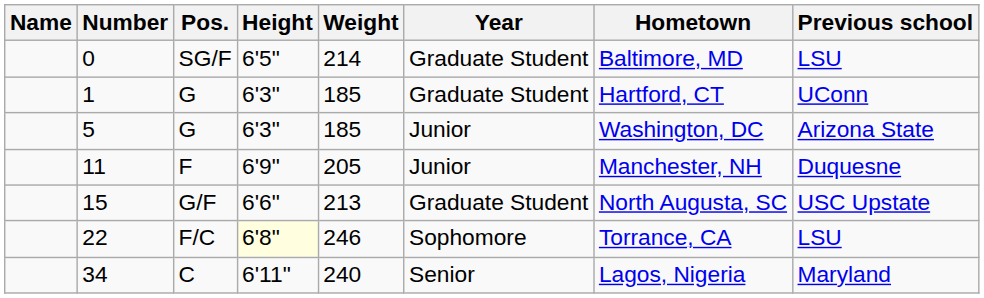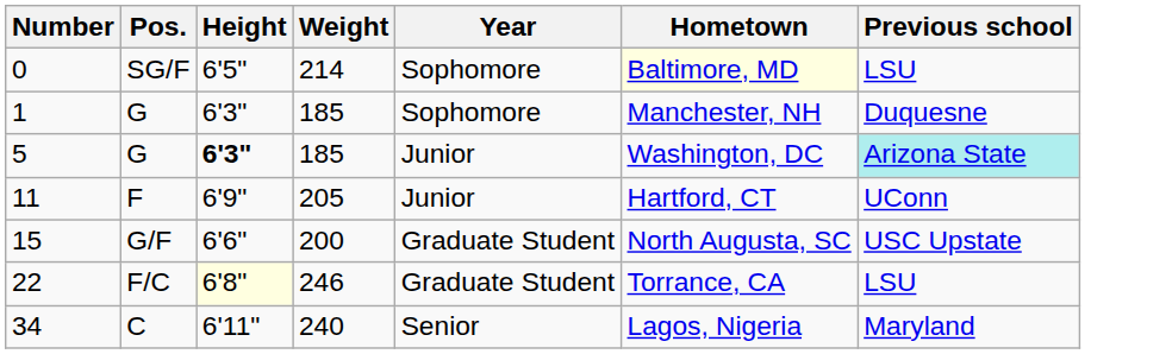- column: Name
0 | Year: Graduate Student -> Sophomore
0 | Hometown: no background -> lightyellow background
1 | Year: Graduate Student -> Sophomore
1 | Hometown: Hartford, CT -> Manchester, NH
1 | Previous school: UConn -> Duquesne
5 | Height: normal -> bold
5 | Previous school: no background -> paleturquoise background
11 | Hometown: Manchester, NH -> Hartford, CT
11 | Previous school: Duquesne -> UConn
15 | Weight: 213 -> 200
22 | Year: Sophomore -> Graduate Student
